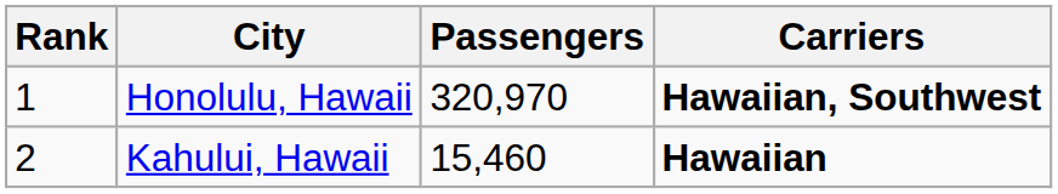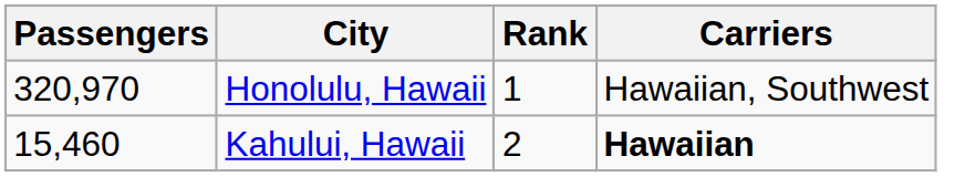columns swapped: Rank <-> Passengers
Honolulu, Hawaii | Carriers: bold -> normal
